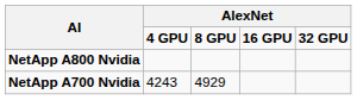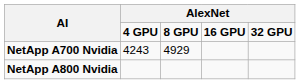rows swapped: NetApp A700 Nvidia <-> NetApp A800 Nvidia
